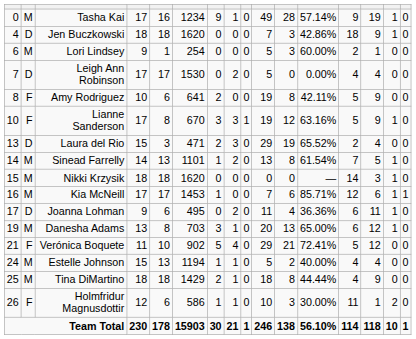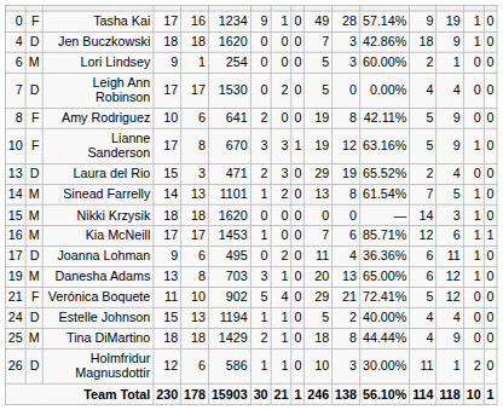Tasha Kai | column 2: M -> F
Estelle Johnson | column 2: M -> D
Holmfridur Magnusdottir | column 2: F -> D
